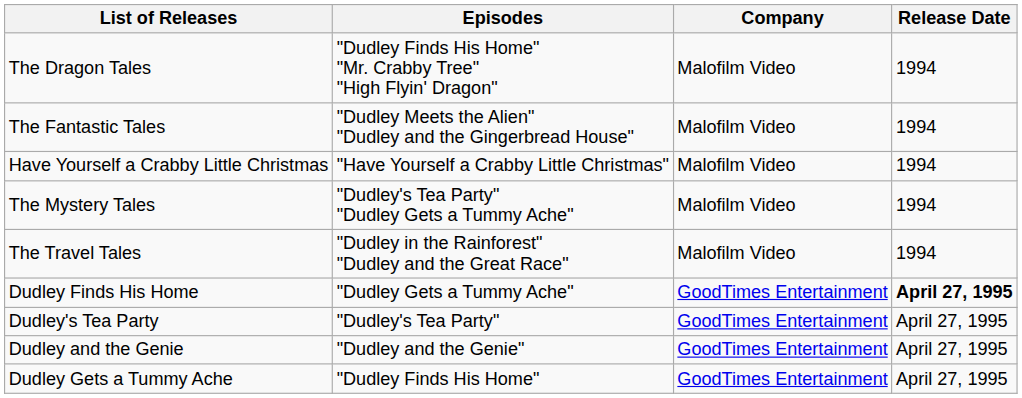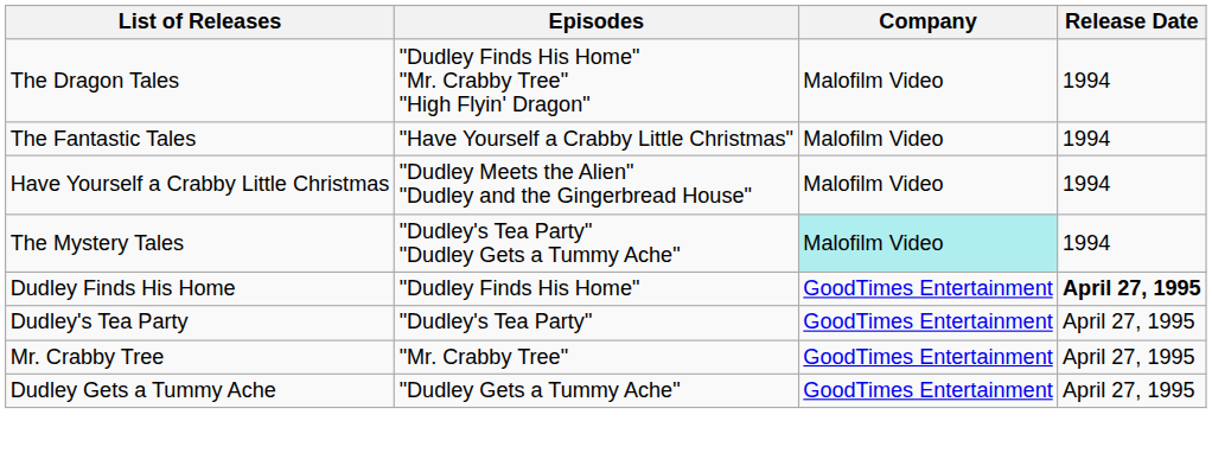The Fantastic Tales | Episodes: "Dudley Meets the Alien" "Dudley and the Gingerbread House" -> "Have Yourself a Crabby Little Christmas"
Have Yourself a Crabby Little Christmas | Episodes: "Have Yourself a Crabby Little Christmas" -> "Dudley Meets the Alien" "Dudley and the Gingerbread House"
The Mystery Tales | Company: no background -> paleturquoise background
- row: The Travel Tales | "Dudley in the Rainforest" "Dudley and the Great Race" | Malofilm Video | 1994
Dudley Finds His Home | Episodes: "Dudley Gets a Tummy Ache" -> "Dudley Finds His Home"
+ row: Mr. Crabby Tree | "Mr. Crabby Tree" | GoodTimes Entertainment | April 27, 1995
- row: Dudley and the Genie | "Dudley and the Genie" | GoodTimes Entertainment | April 27, 1995
Dudley Gets a Tummy Ache | Episodes: "Dudley Finds His Home" -> "Dudley Gets a Tummy Ache"
